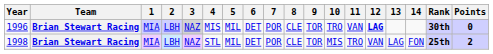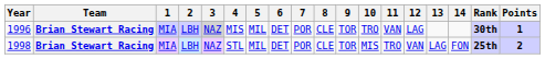1996 | 12: bold -> normal
1996 | Points: 0 -> 1
